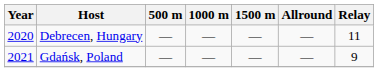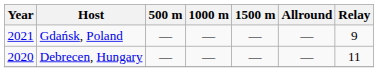rows swapped: Debrecen, Hungary <-> Gdańsk, Poland
